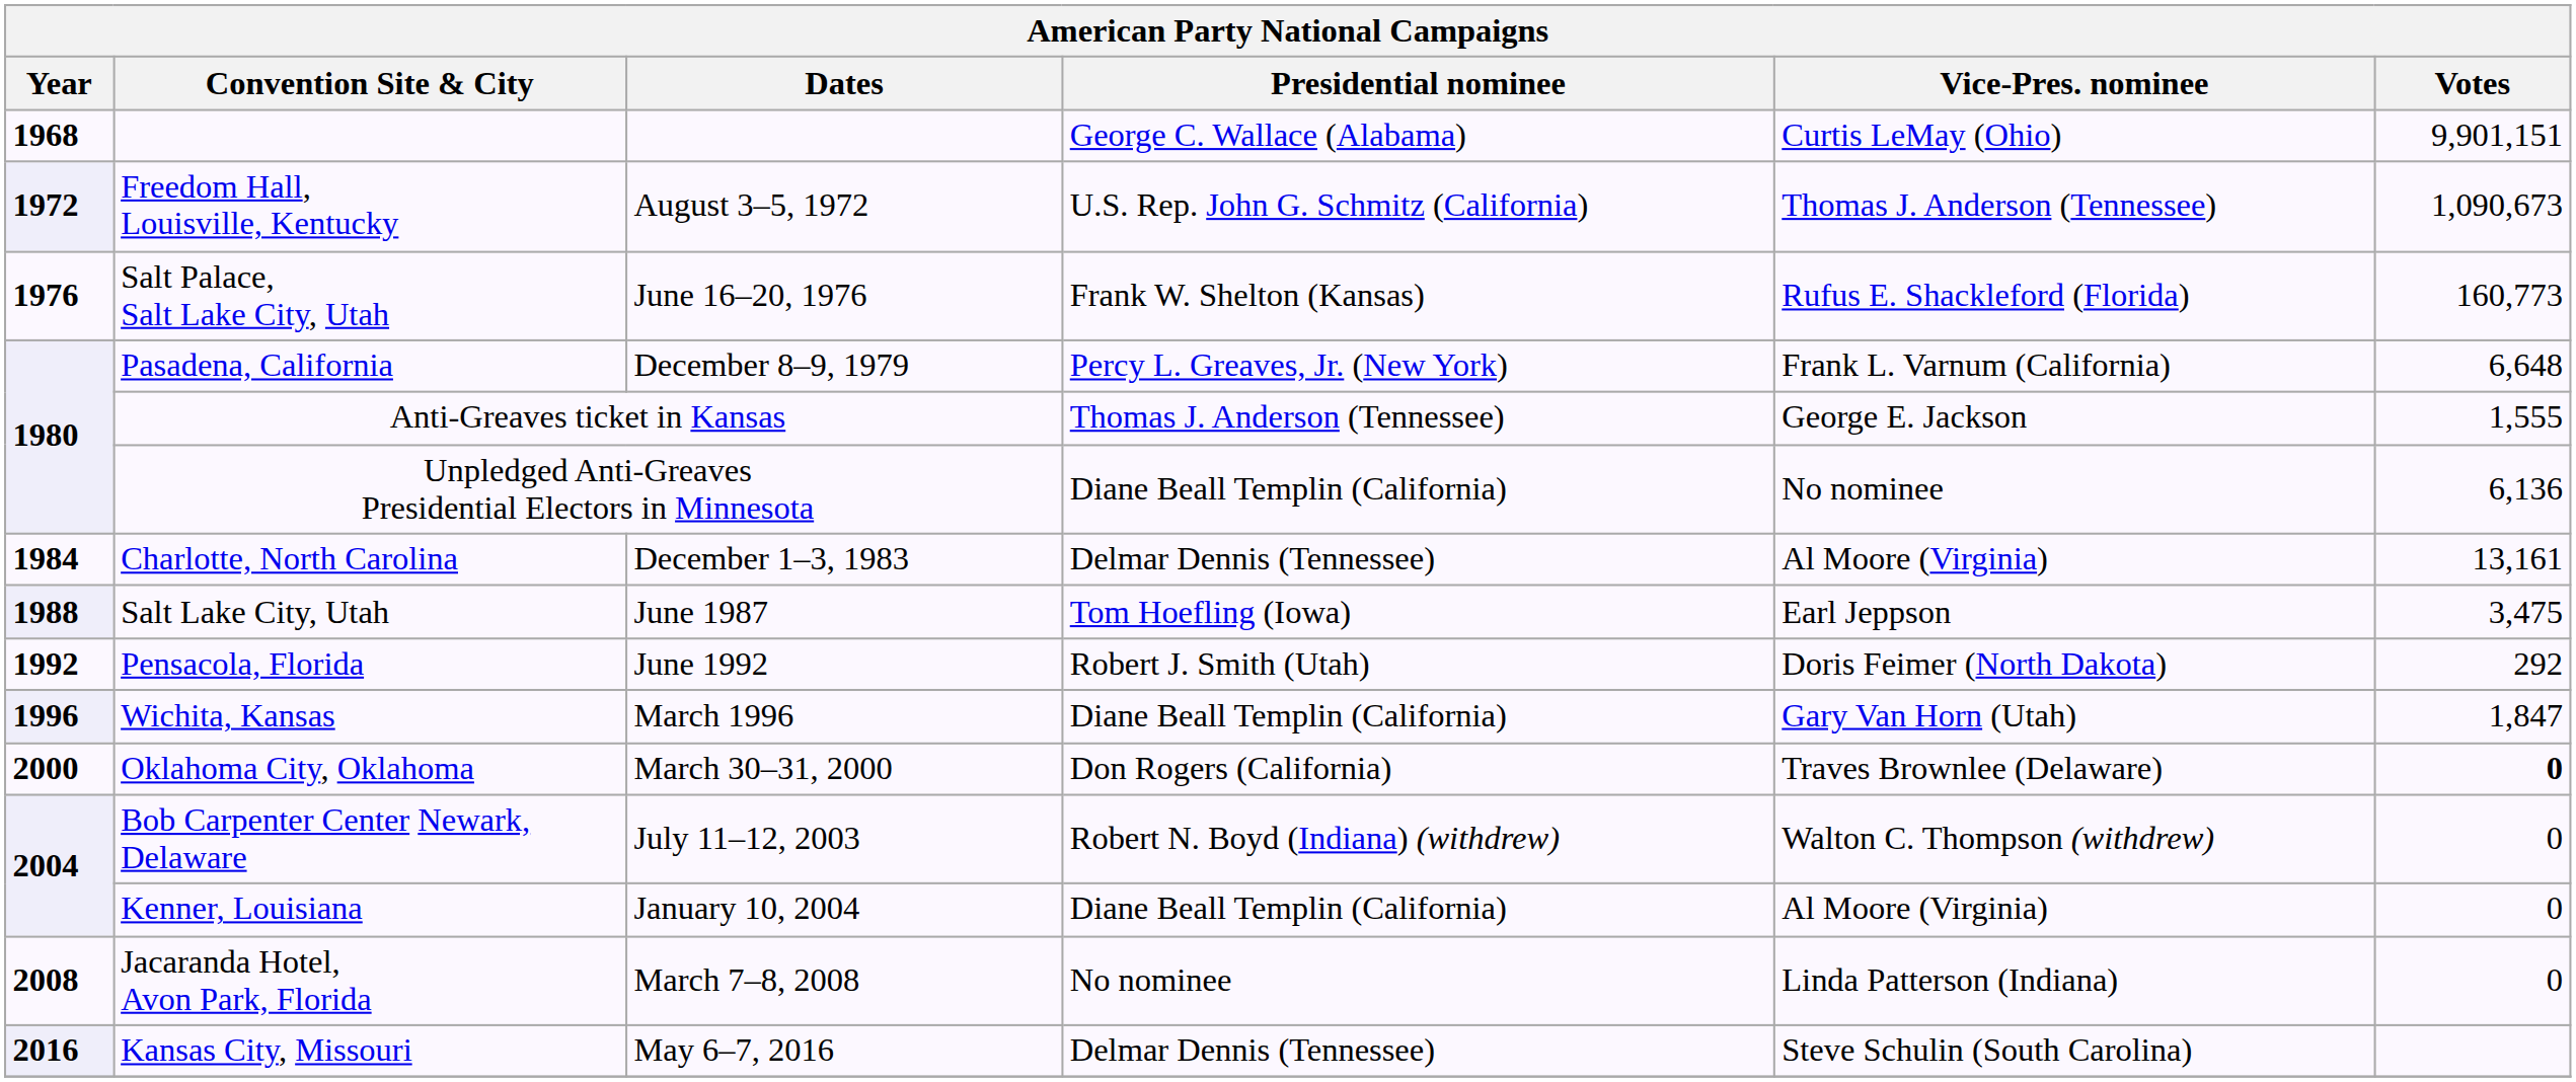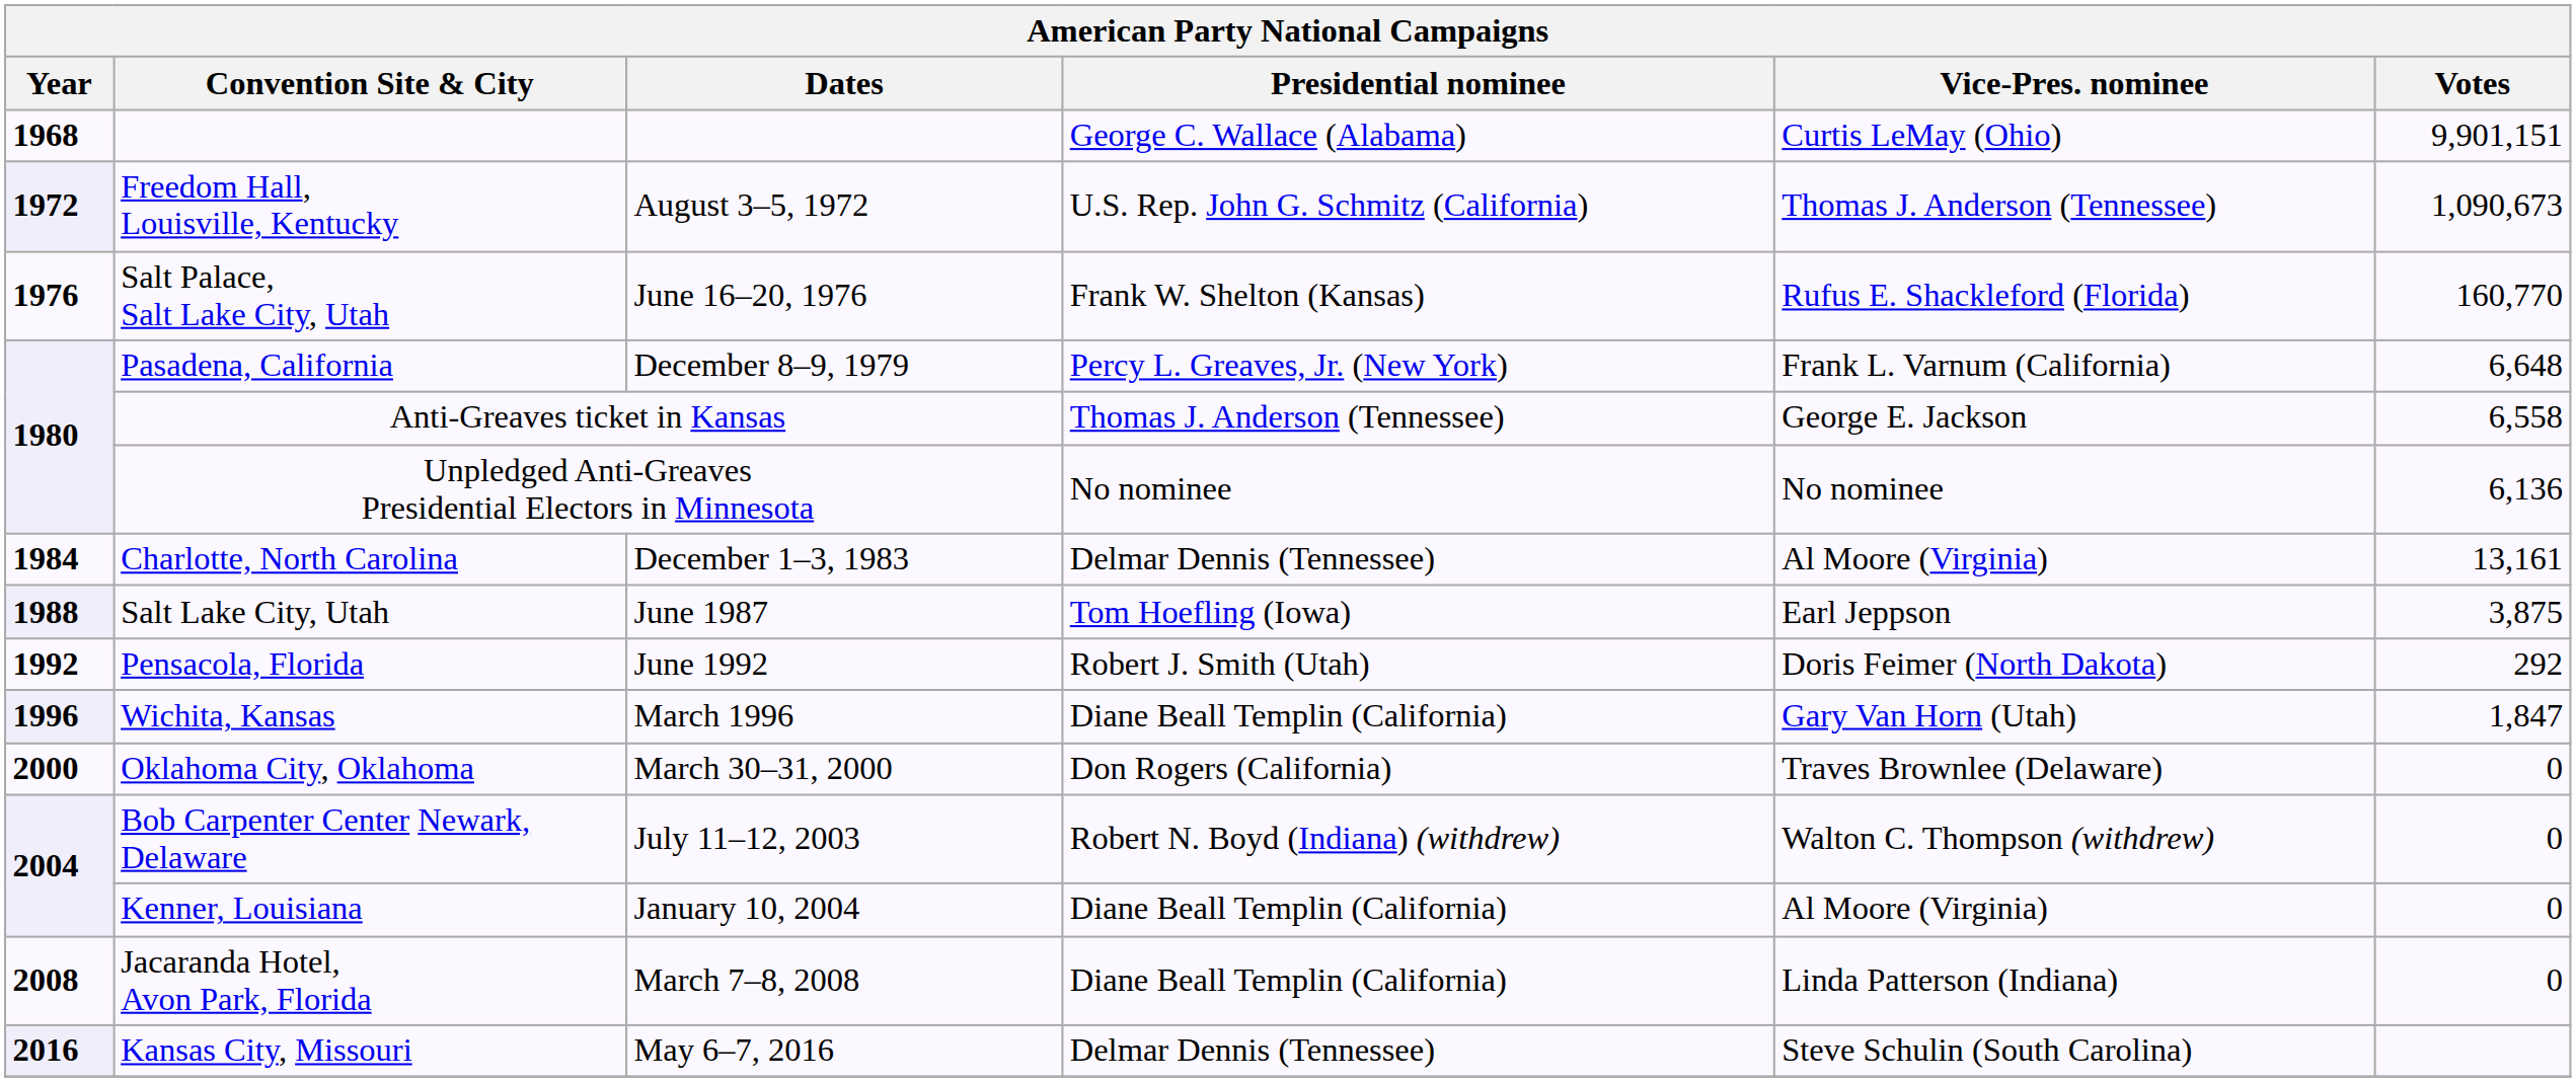Salt Palace, Salt Lake City, Utah | Votes: 160,773 -> 160,770
Anti-Greaves ticket in Kansas | Votes: 1,555 -> 6,558
Unpledged Anti-Greaves Presidential Electors in Minnesota | Presidential nominee: Diane Beall Templin (California) -> No nominee
Salt Lake City, Utah | Votes: 3,475 -> 3,875
Oklahoma City, Oklahoma | Votes: bold -> normal
Jacaranda Hotel, Avon Park, Florida | Presidential nominee: No nominee -> Diane Beall Templin (California)
